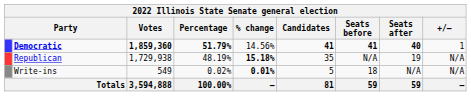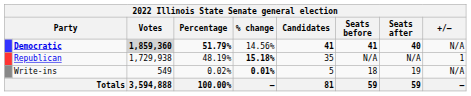Democratic | Votes: no background -> lightgrey background
Democratic | +/–: 1 -> N/A
Republican | Seats after: 19 -> N/A
Republican | +/–: N/A -> 1
Write-ins | Seats after: N/A -> 19
